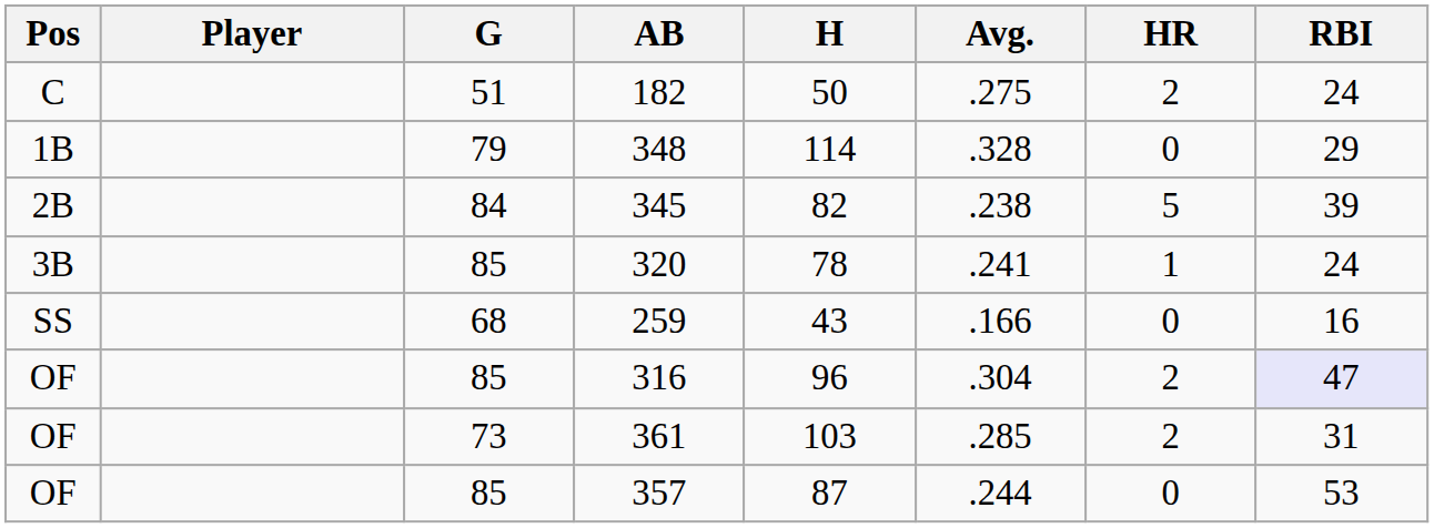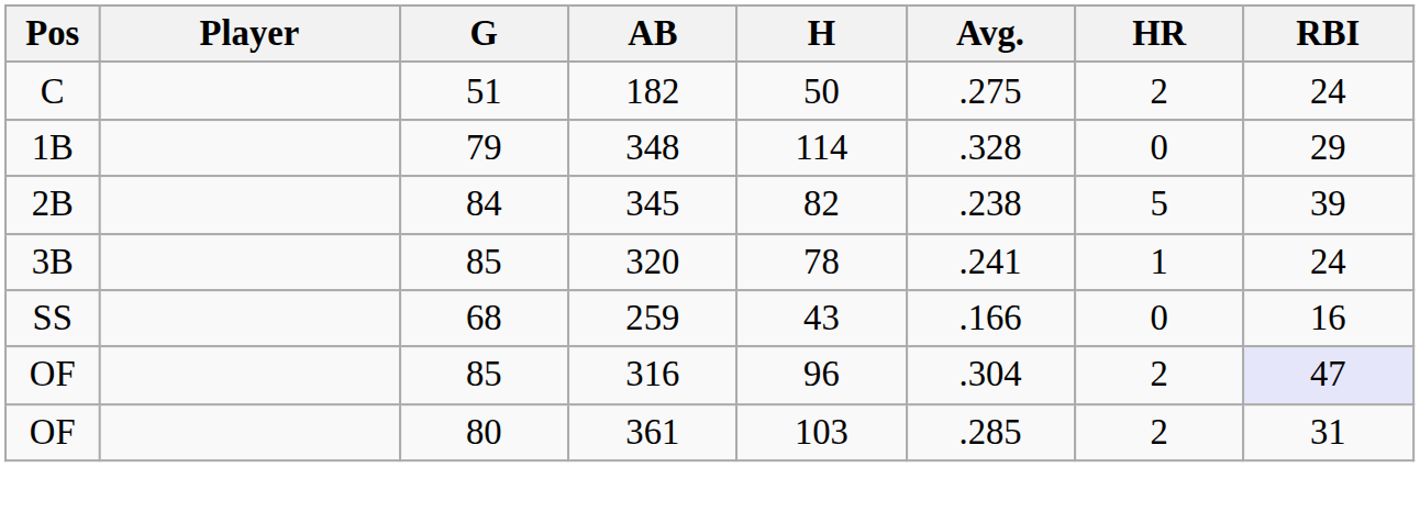361 | G: 73 -> 80
- row: OF | 85 | 357 | 87 | .244 | 0 | 53
